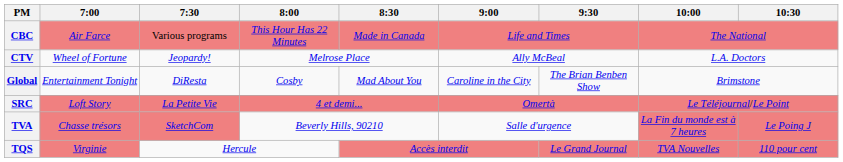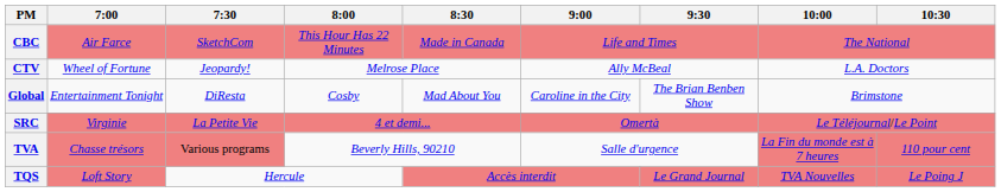CBC | 7:30: Various programs -> SketchCom
SRC | 7:00: Loft Story -> Virginie
TVA | 7:30: SketchCom -> Various programs
TVA | 10:30: Le Poing J -> 110 pour cent
TQS | 7:00: Virginie -> Loft Story
TQS | 10:30: 110 pour cent -> Le Poing J
